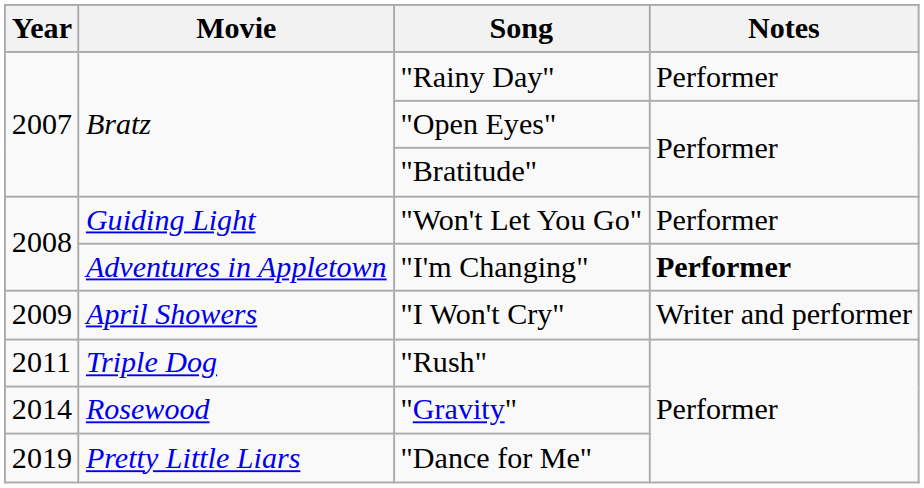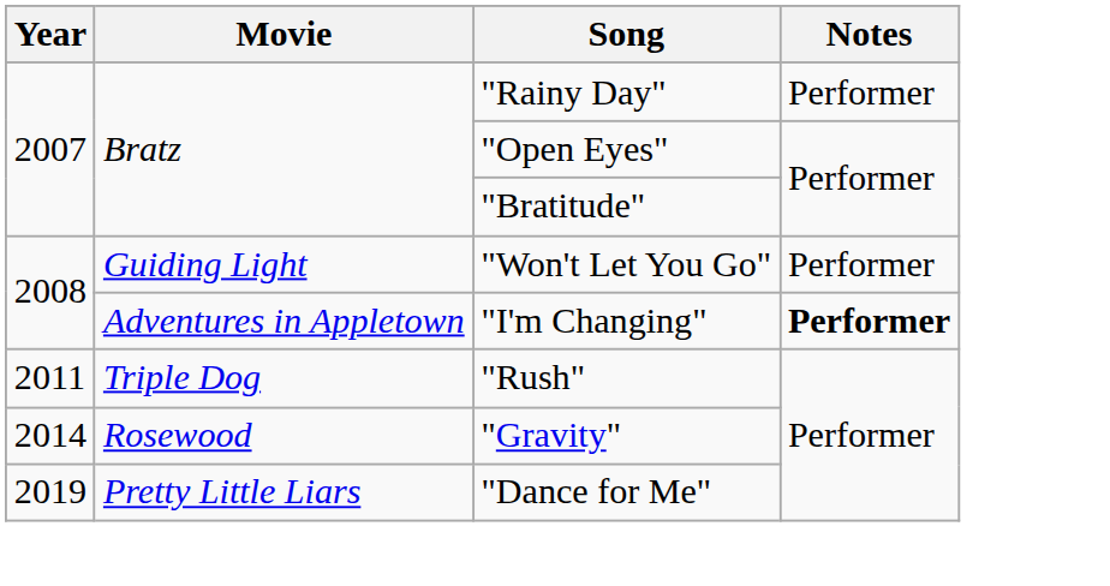- row: 2009 | April Showers | "I Won't Cry" | Writer and performer
